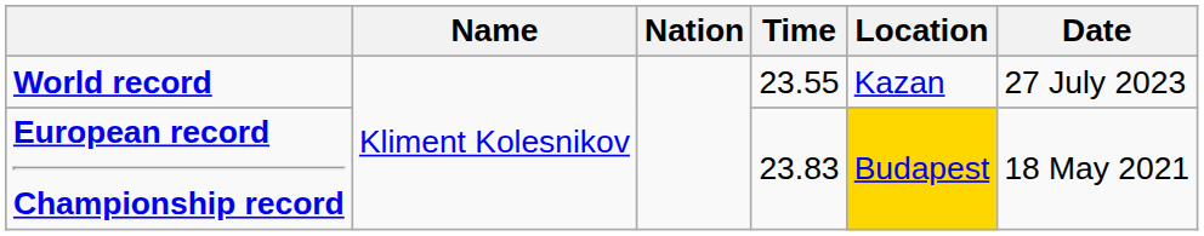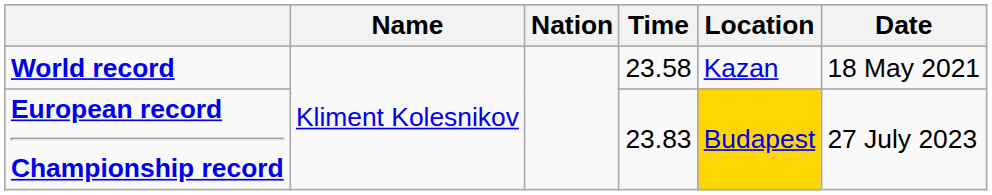World record | Time: 23.55 -> 23.58
World record | Date: 27 July 2023 -> 18 May 2021
European record Championship record | Date: 18 May 2021 -> 27 July 2023
